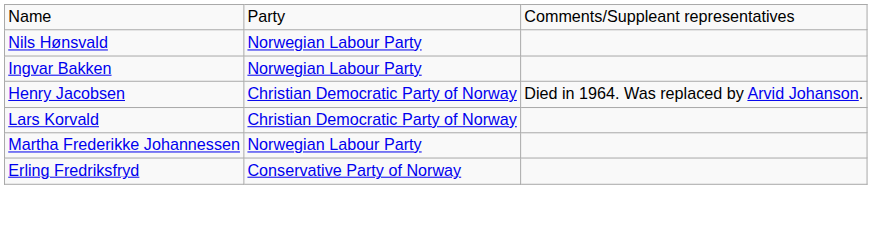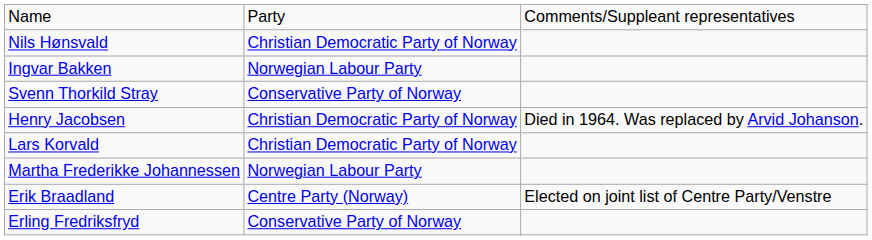Nils Hønsvald | column 2: Norwegian Labour Party -> Christian Democratic Party of Norway
+ row: Svenn Thorkild Stray | Conservative Party of Norway
+ row: Erik Braadland | Centre Party (Norway) | Elected on joint list of Centre Party/Venstre
